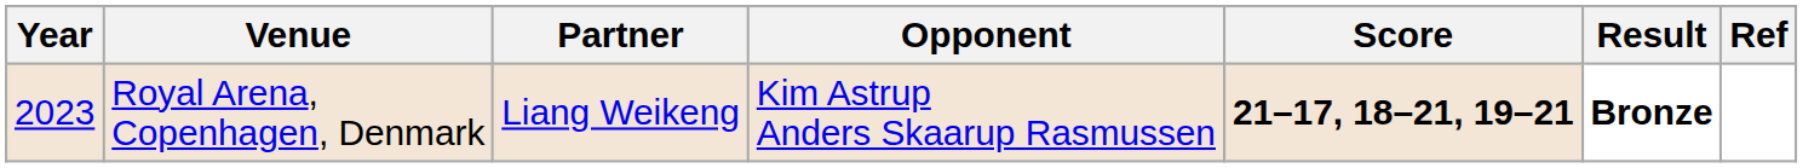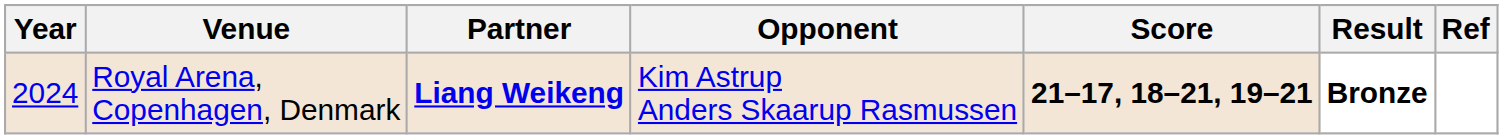Royal Arena, Copenhagen, Denmark | Year: 2023 -> 2024
Royal Arena, Copenhagen, Denmark | Partner: normal -> bold
